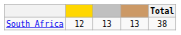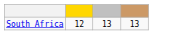- column: Total | 38
